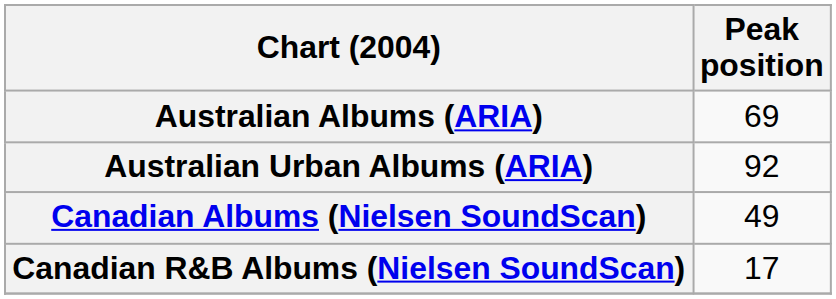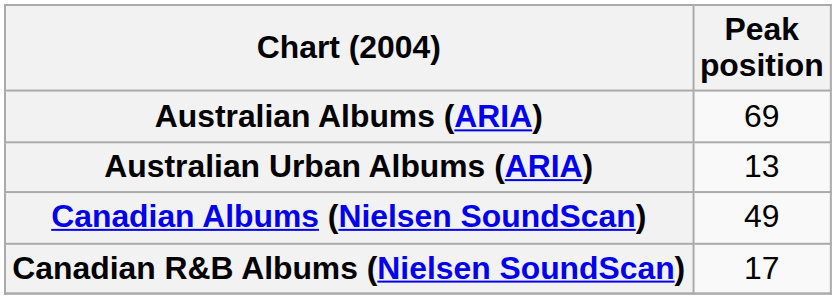Australian Urban Albums (ARIA) | Peak position: 92 -> 13
